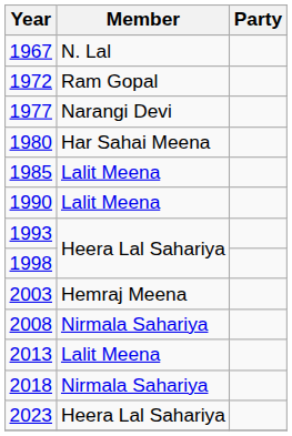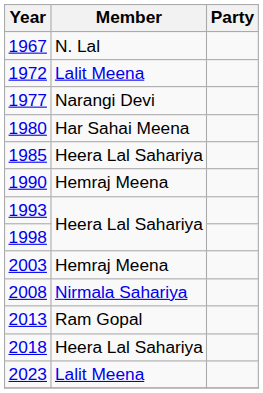1972 | Member: Ram Gopal -> Lalit Meena
1985 | Member: Lalit Meena -> Heera Lal Sahariya
1990 | Member: Lalit Meena -> Hemraj Meena
2013 | Member: Lalit Meena -> Ram Gopal
2018 | Member: Nirmala Sahariya -> Heera Lal Sahariya
2023 | Member: Heera Lal Sahariya -> Lalit Meena
